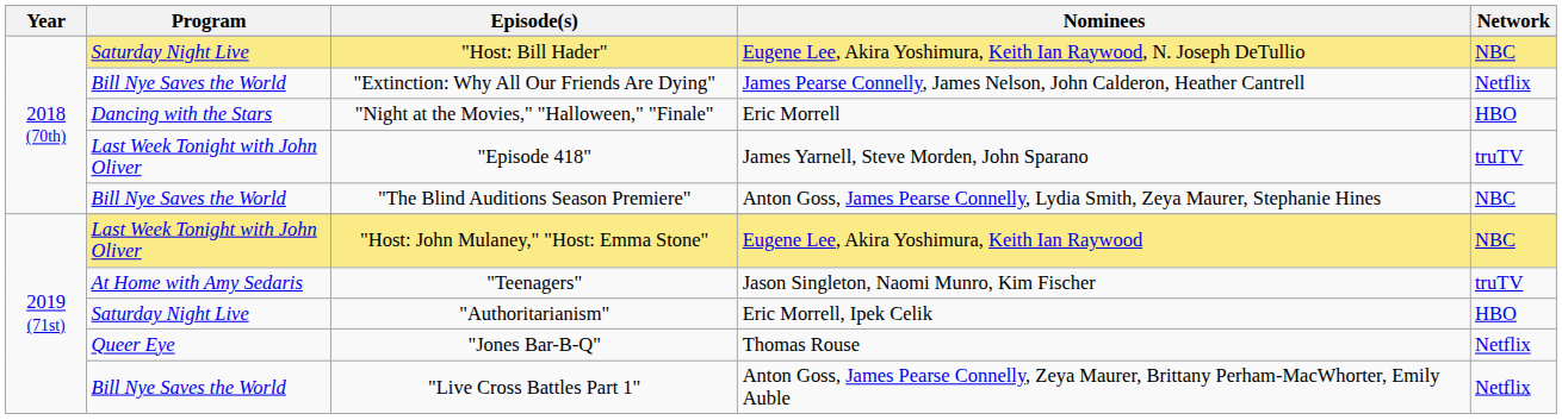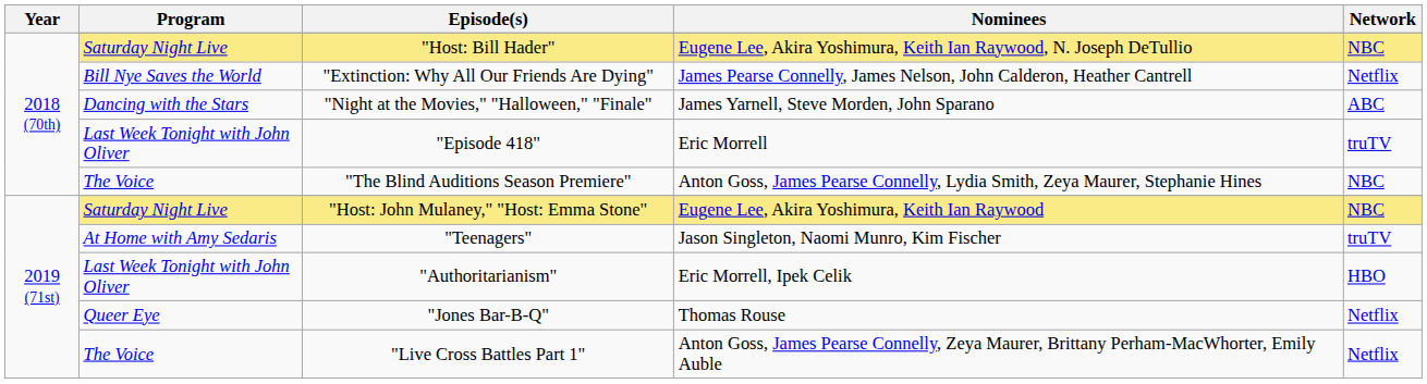"Night at the Movies," "Halloween," "Finale" | Nominees: Eric Morrell -> James Yarnell, Steve Morden, John Sparano
"Night at the Movies," "Halloween," "Finale" | Network: HBO -> ABC
"Episode 418" | Nominees: James Yarnell, Steve Morden, John Sparano -> Eric Morrell
"The Blind Auditions Season Premiere" | Program: Bill Nye Saves the World -> The Voice
"Host: John Mulaney," "Host: Emma Stone" | Program: Last Week Tonight with John Oliver -> Saturday Night Live
"Authoritarianism" | Program: Saturday Night Live -> Last Week Tonight with John Oliver
"Live Cross Battles Part 1" | Program: Bill Nye Saves the World -> The Voice
